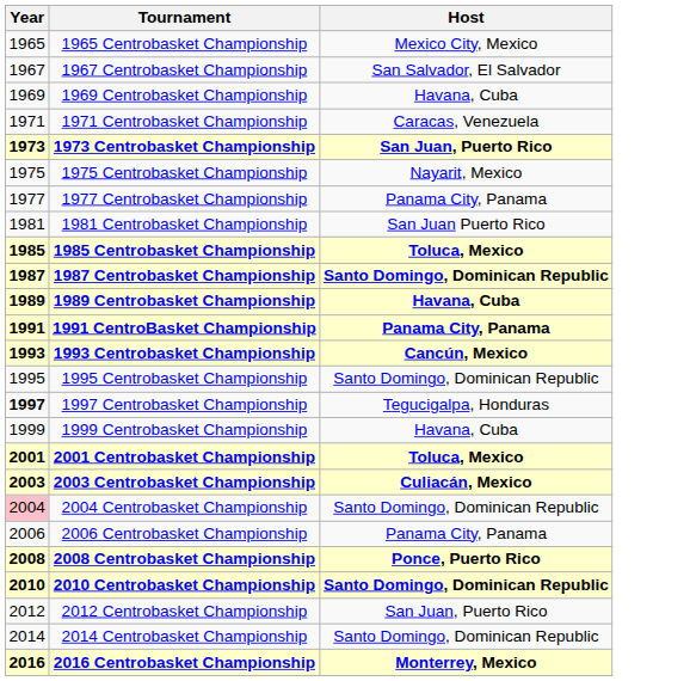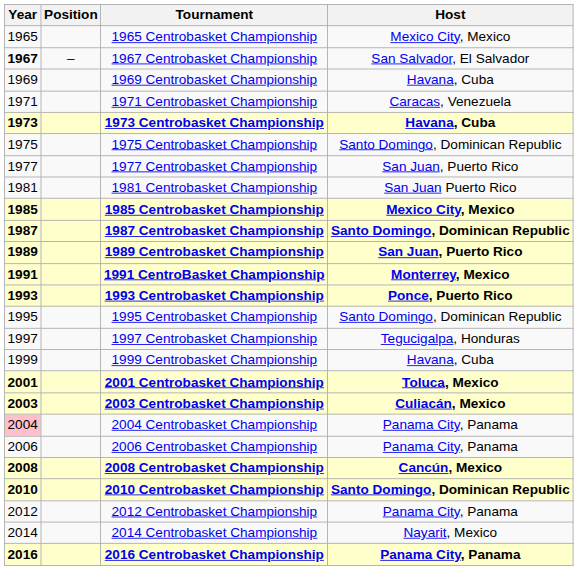+ column: Position | –
1967 Centrobasket Championship | Year: normal -> bold
1973 Centrobasket Championship | Host: San Juan, Puerto Rico -> Havana, Cuba
1975 Centrobasket Championship | Host: Nayarit, Mexico -> Santo Domingo, Dominican Republic
1977 Centrobasket Championship | Host: Panama City, Panama -> San Juan, Puerto Rico
1985 Centrobasket Championship | Host: Toluca, Mexico -> Mexico City, Mexico
1989 Centrobasket Championship | Host: Havana, Cuba -> San Juan, Puerto Rico
1991 CentroBasket Championship | Host: Panama City, Panama -> Monterrey, Mexico
1993 Centrobasket Championship | Host: Cancún, Mexico -> Ponce, Puerto Rico
1997 Centrobasket Championship | Year: bold -> normal
2004 Centrobasket Championship | Host: Santo Domingo, Dominican Republic -> Panama City, Panama
2008 Centrobasket Championship | Host: Ponce, Puerto Rico -> Cancún, Mexico
2012 Centrobasket Championship | Host: San Juan, Puerto Rico -> Panama City, Panama
2014 Centrobasket Championship | Host: Santo Domingo, Dominican Republic -> Nayarit, Mexico
2016 Centrobasket Championship | Host: Monterrey, Mexico -> Panama City, Panama
